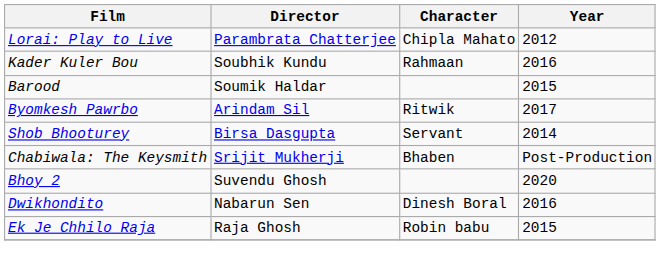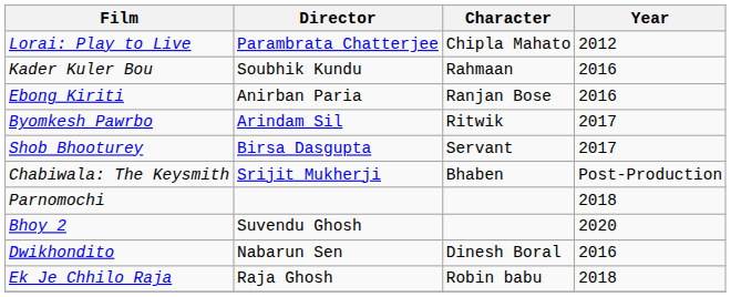- row: Barood | Soumik Haldar | 2015
+ row: Ebong Kiriti | Anirban Paria | Ranjan Bose | 2016
Shob Bhooturey | Year: 2014 -> 2017
+ row: Parnomochi | 2018
Ek Je Chhilo Raja | Year: 2015 -> 2018
